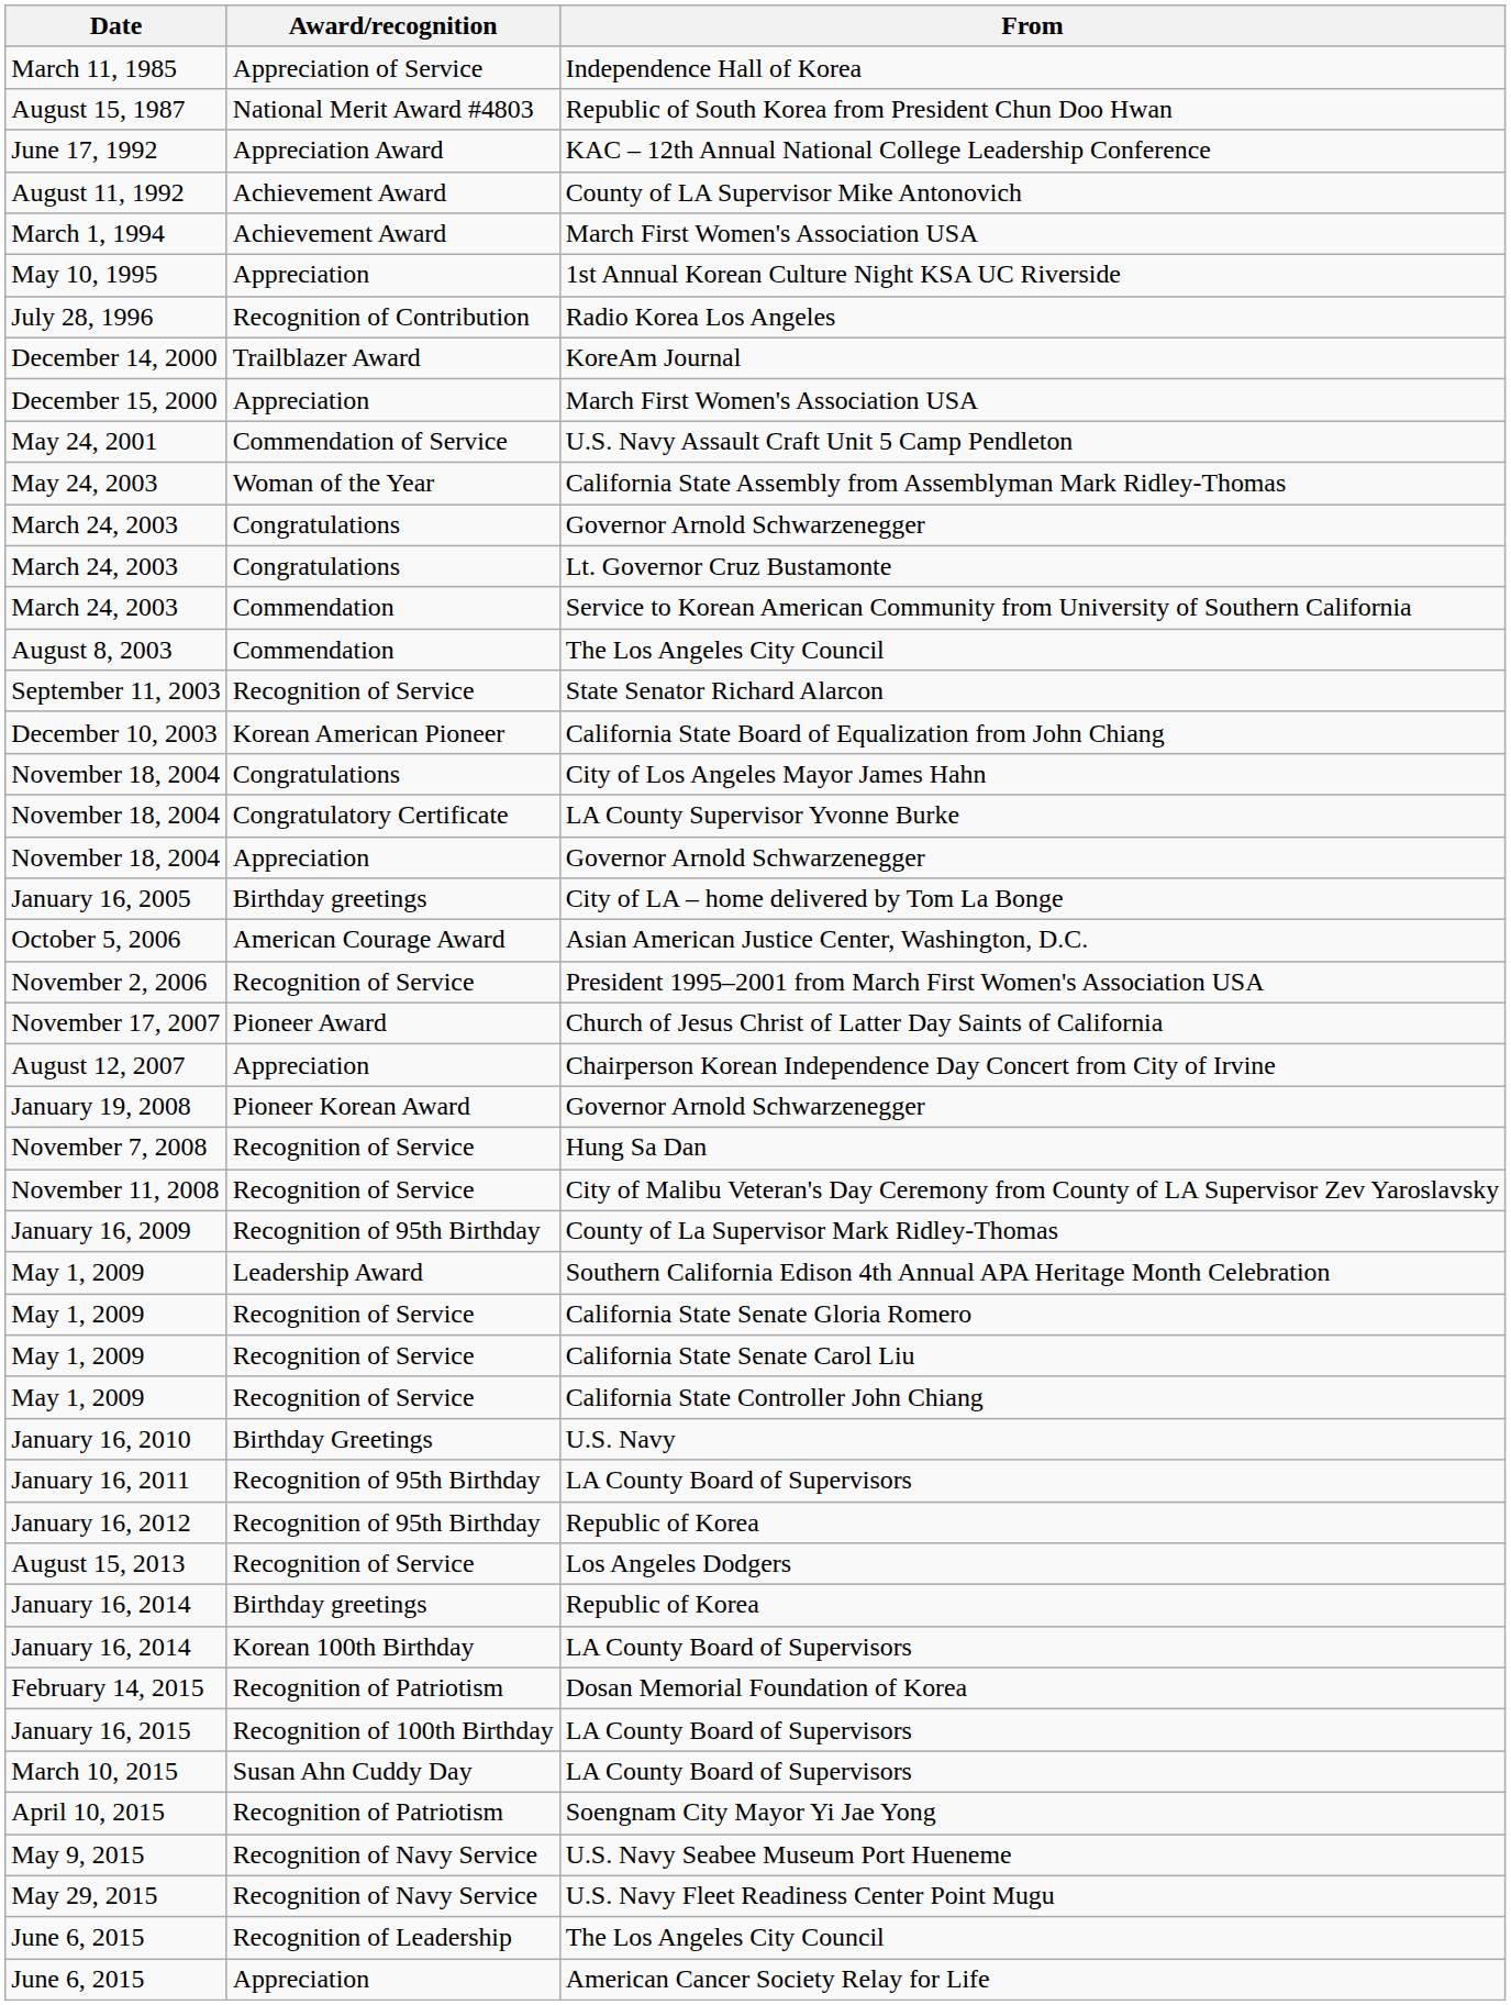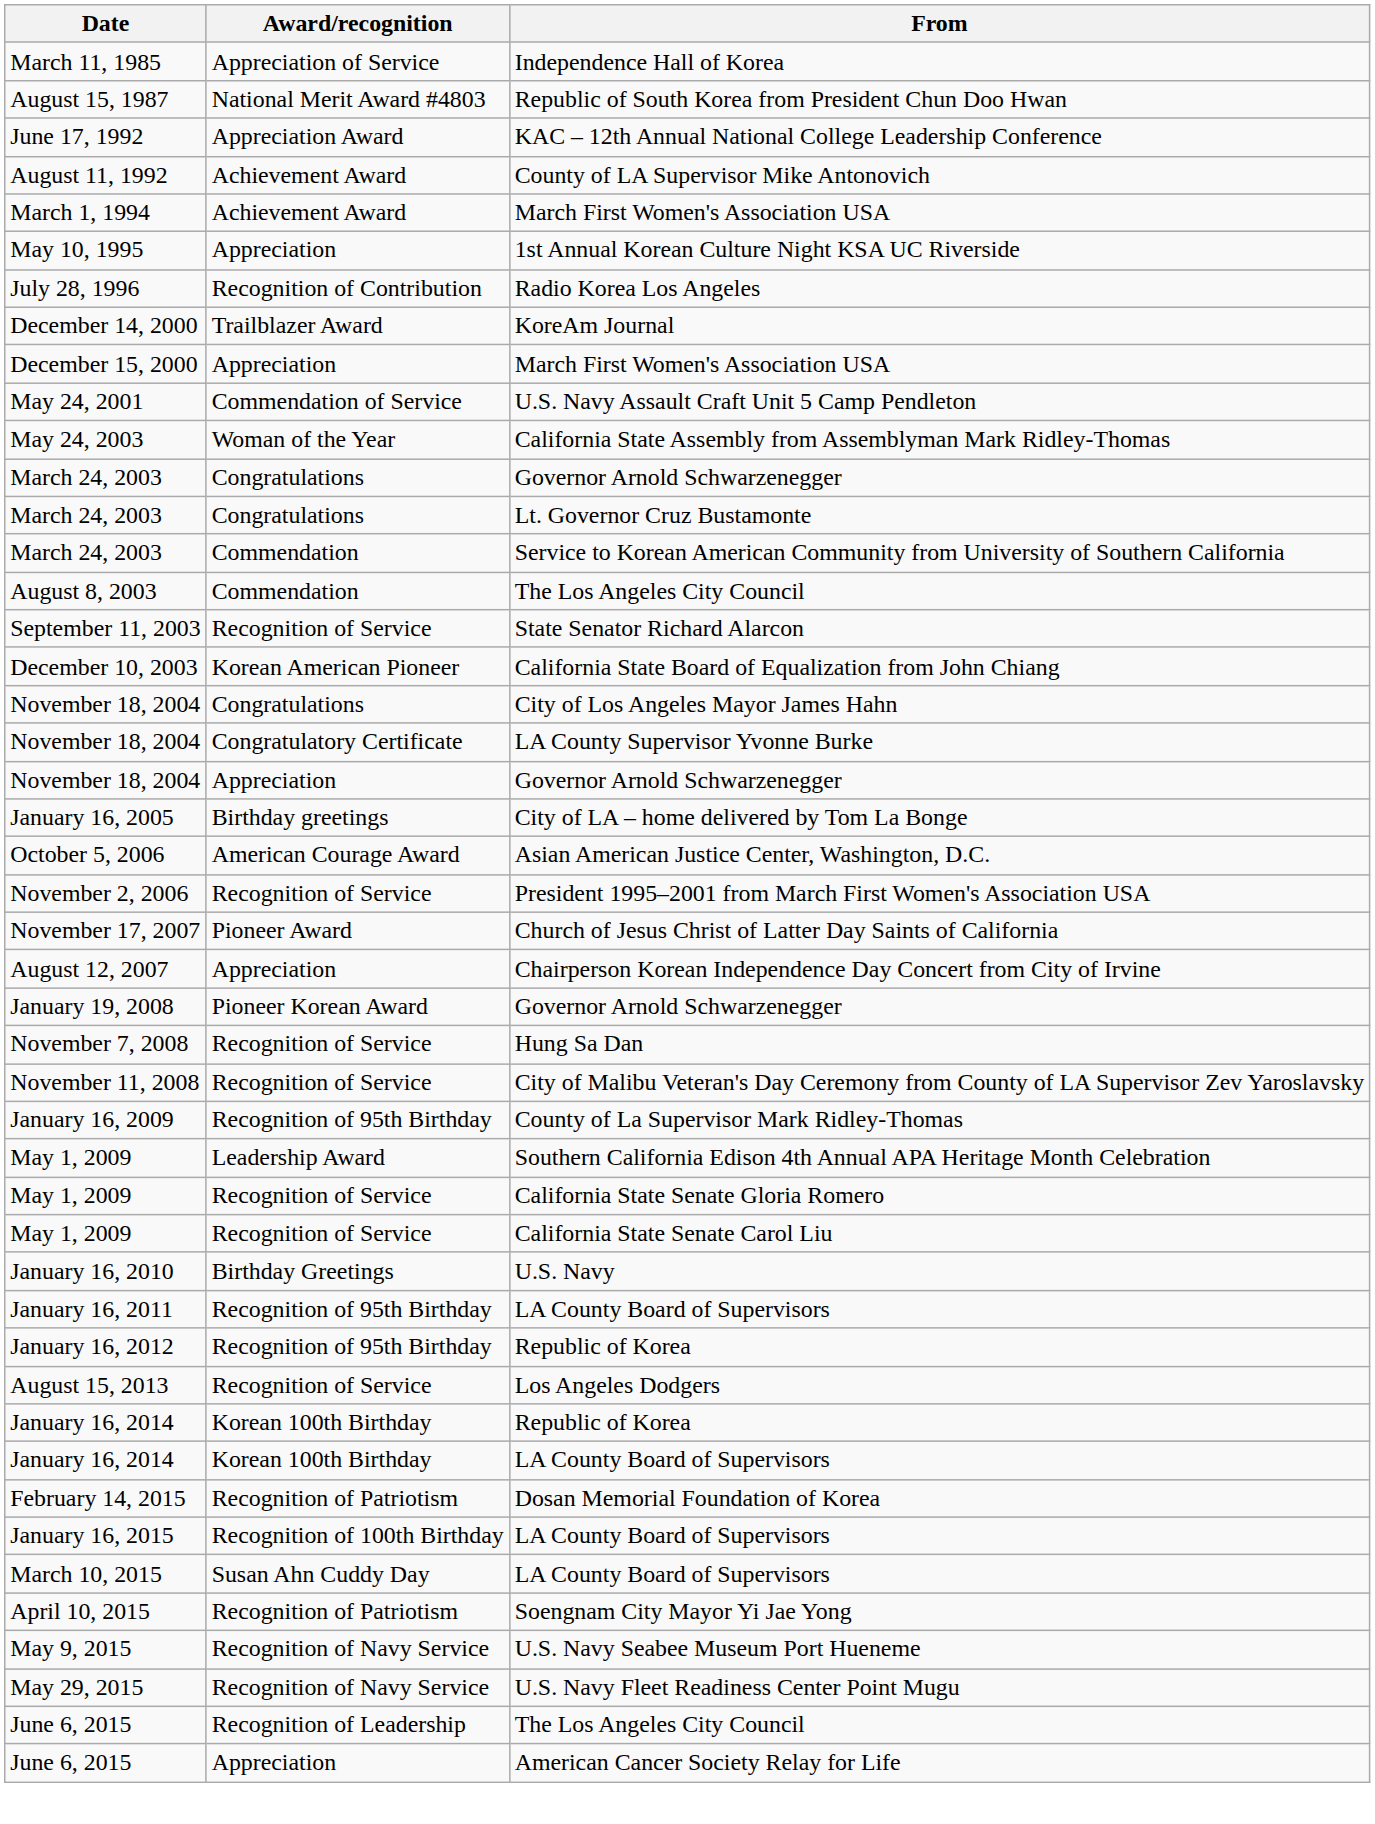- row: May 1, 2009 | Recognition of Service | California State Controller John Chiang
January 16, 2014 / Republic of Korea | Award/recognition: Birthday greetings -> Korean 100th Birthday
